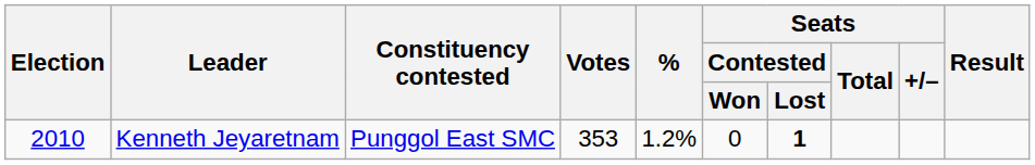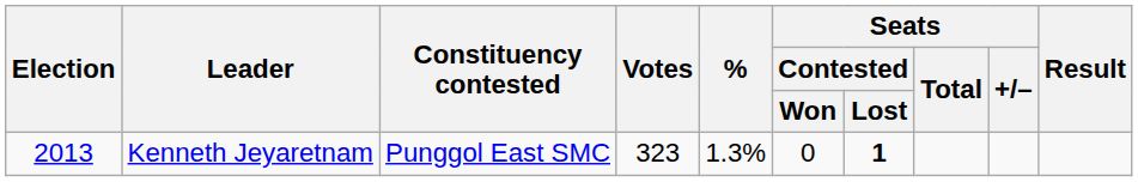Kenneth Jeyaretnam | Election: 2010 -> 2013
Kenneth Jeyaretnam | Votes: 353 -> 323
Kenneth Jeyaretnam | %: 1.2% -> 1.3%
